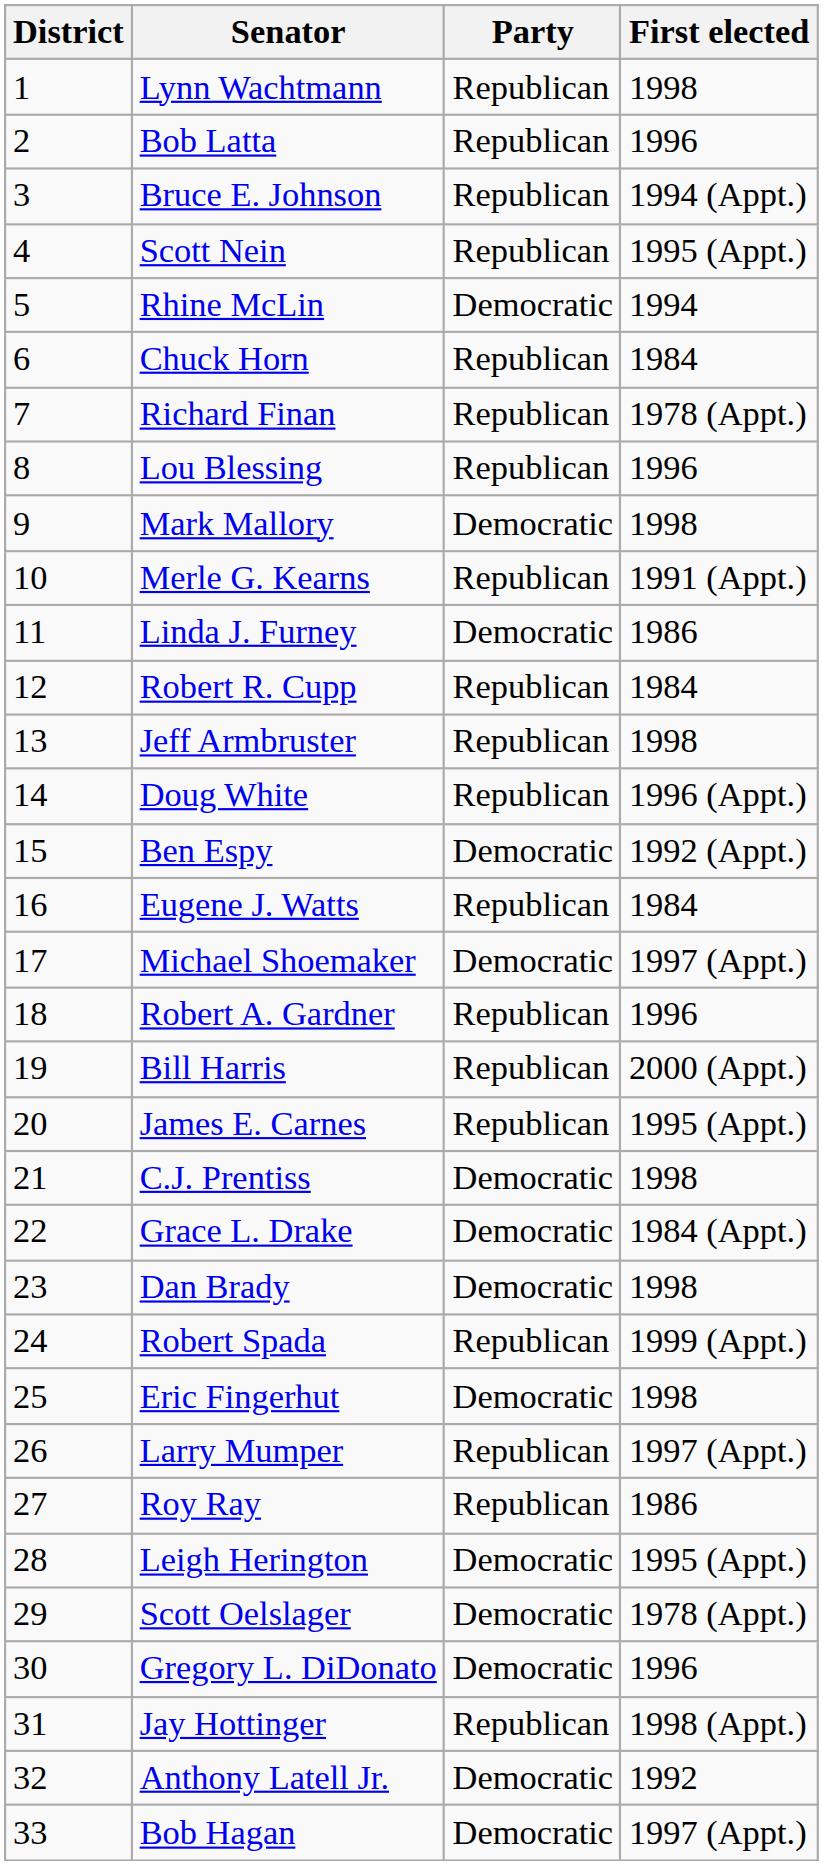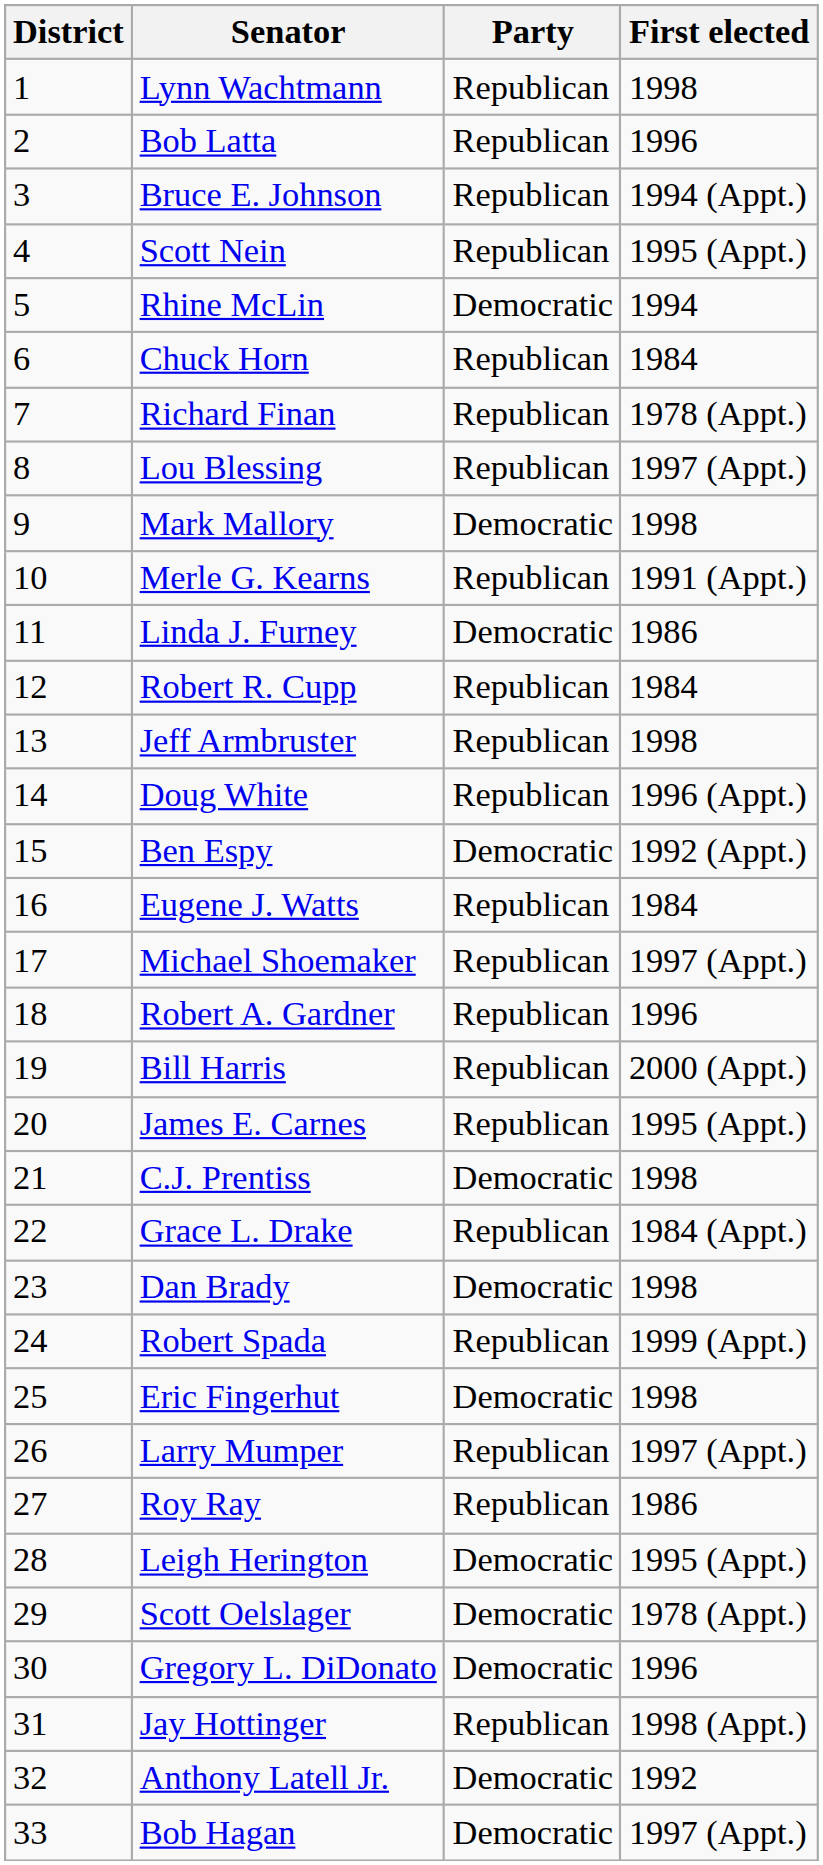Lou Blessing | First elected: 1996 -> 1997 (Appt.)
Michael Shoemaker | Party: Democratic -> Republican
Grace L. Drake | Party: Democratic -> Republican
